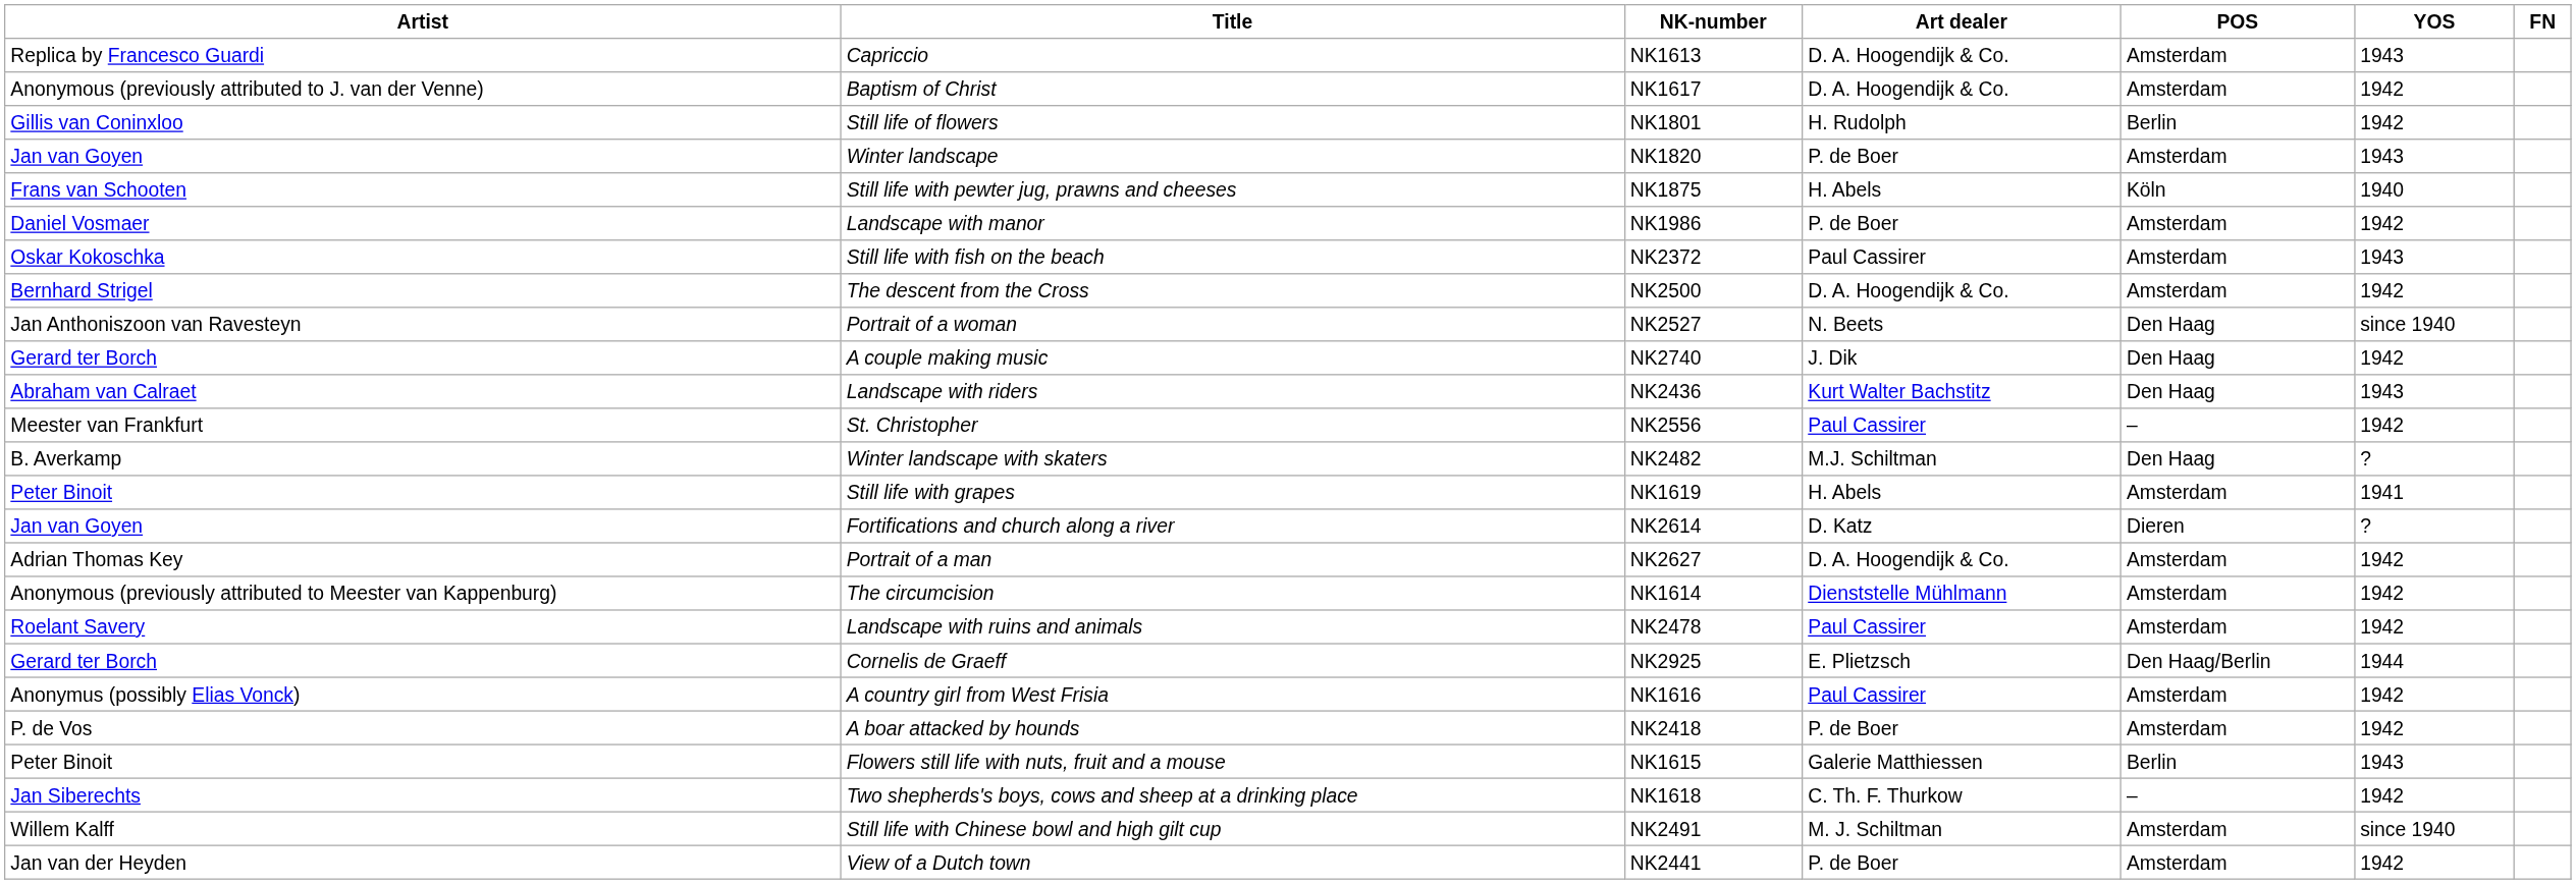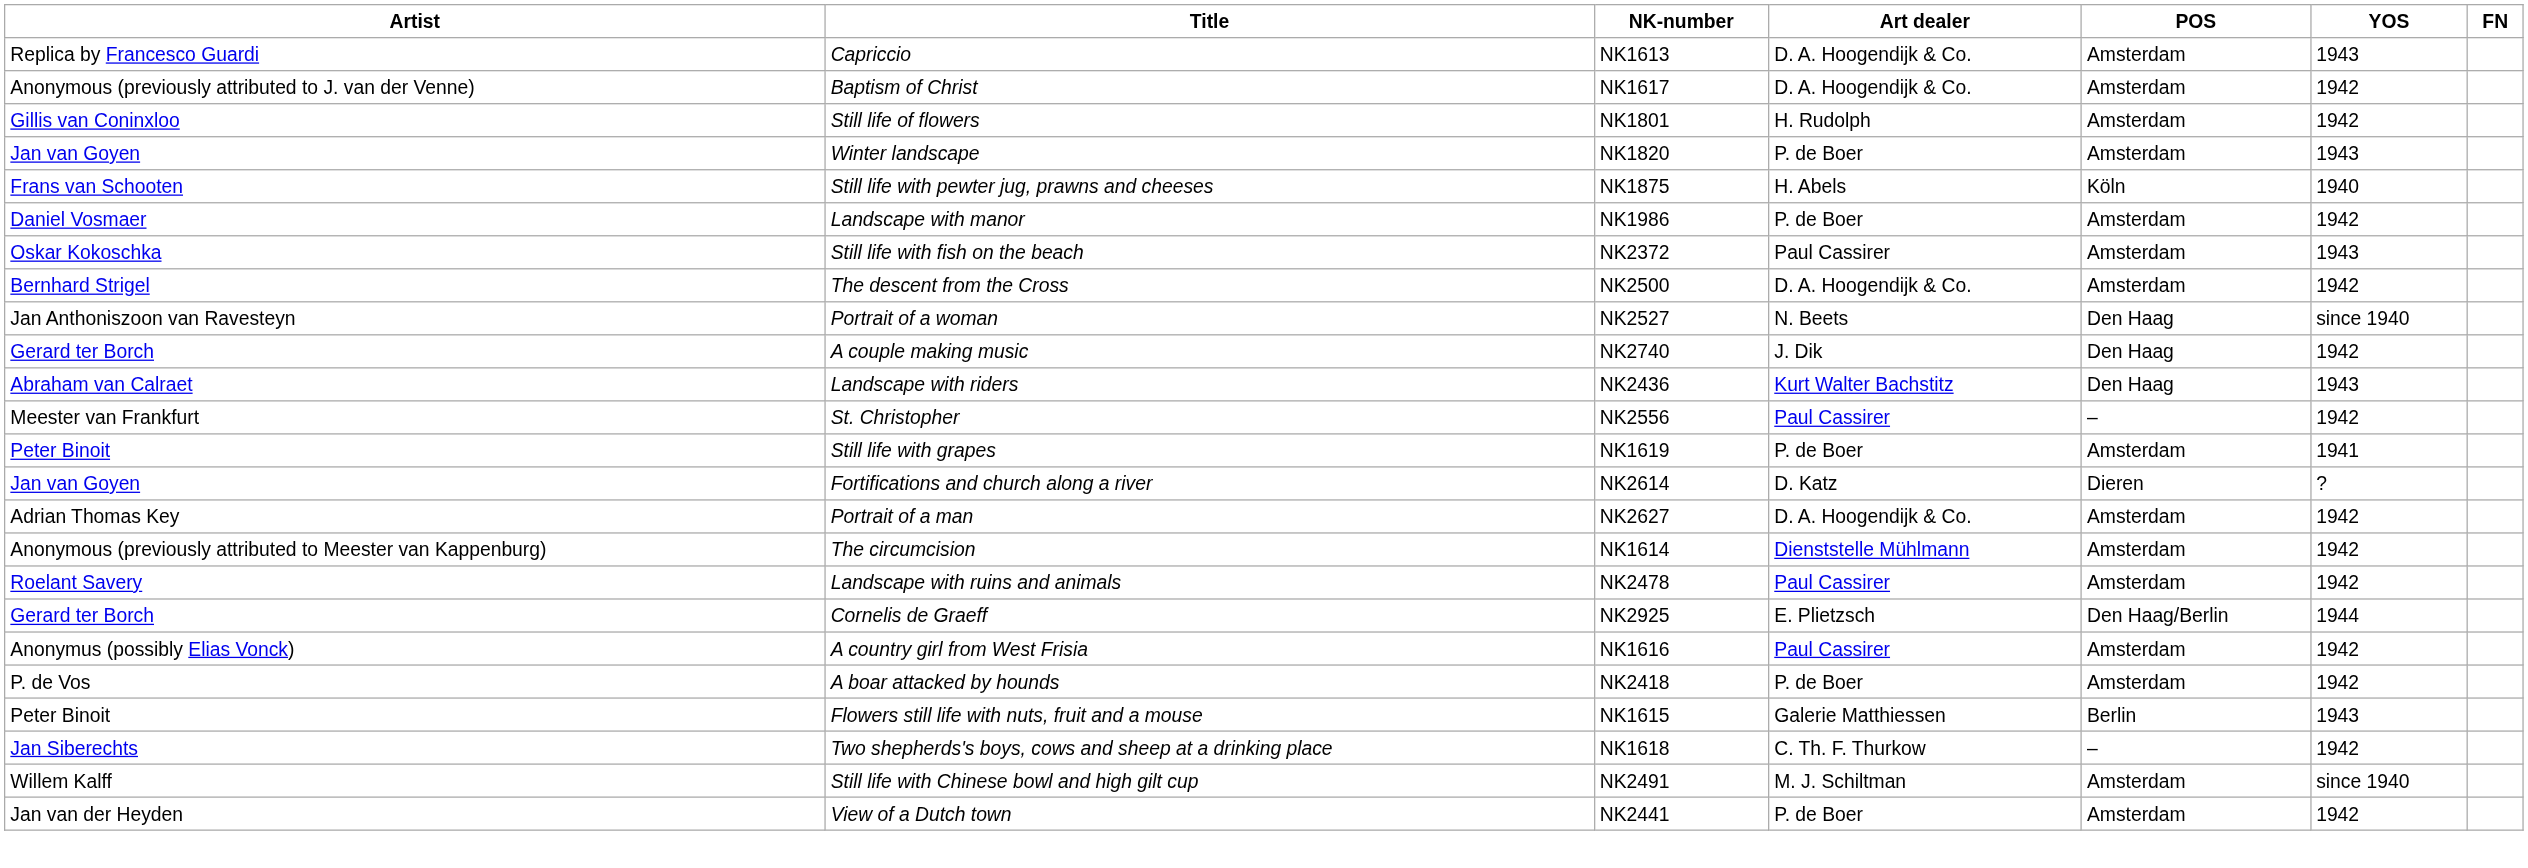Still life of flowers | POS: Berlin -> Amsterdam
- row: B. Averkamp | Winter landscape with skaters | NK2482 | M.J. Schiltman | Den Haag | ?
Still life with grapes | Art dealer: H. Abels -> P. de Boer
